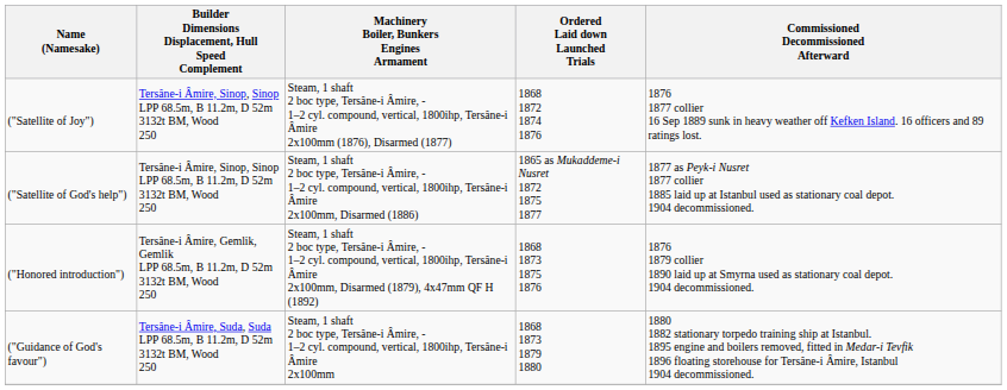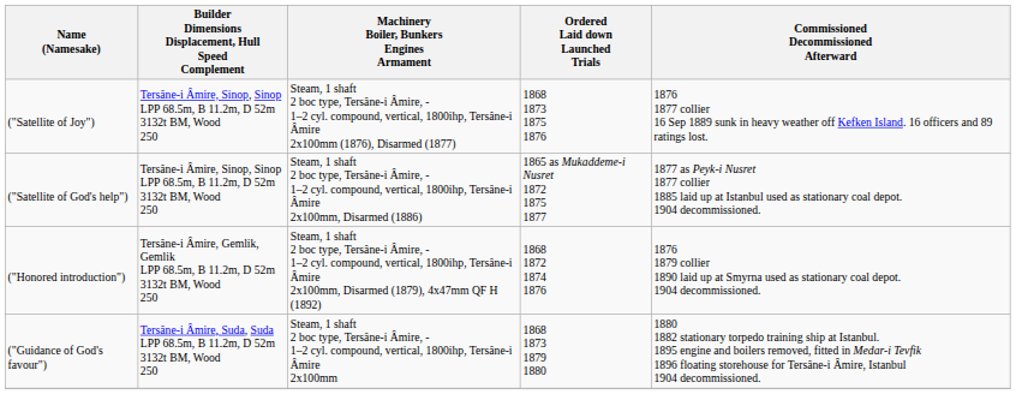("Satellite of Joy") | Ordered Laid down Launched Trials: 1868 1872 1874 1876 -> 1868 1873 1875 1876
("Honored introduction") | Ordered Laid down Launched Trials: 1868 1873 1875 1876 -> 1868 1872 1874 1876
